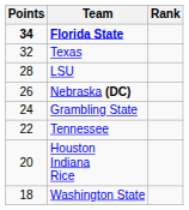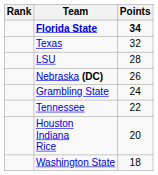columns swapped: Rank <-> Points
